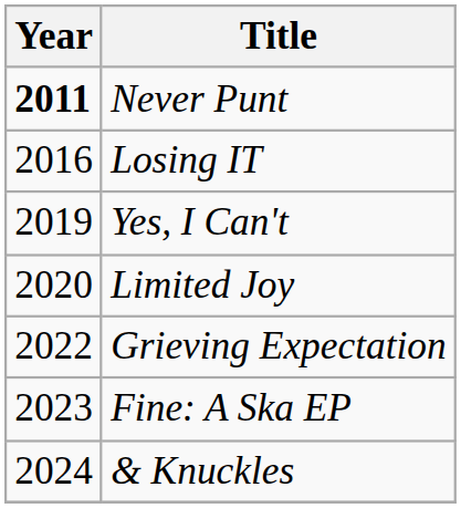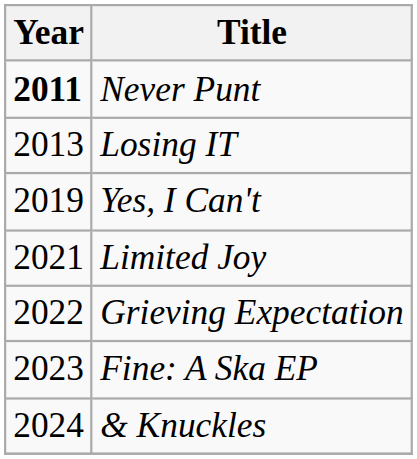Losing IT | Year: 2016 -> 2013
Limited Joy | Year: 2020 -> 2021
